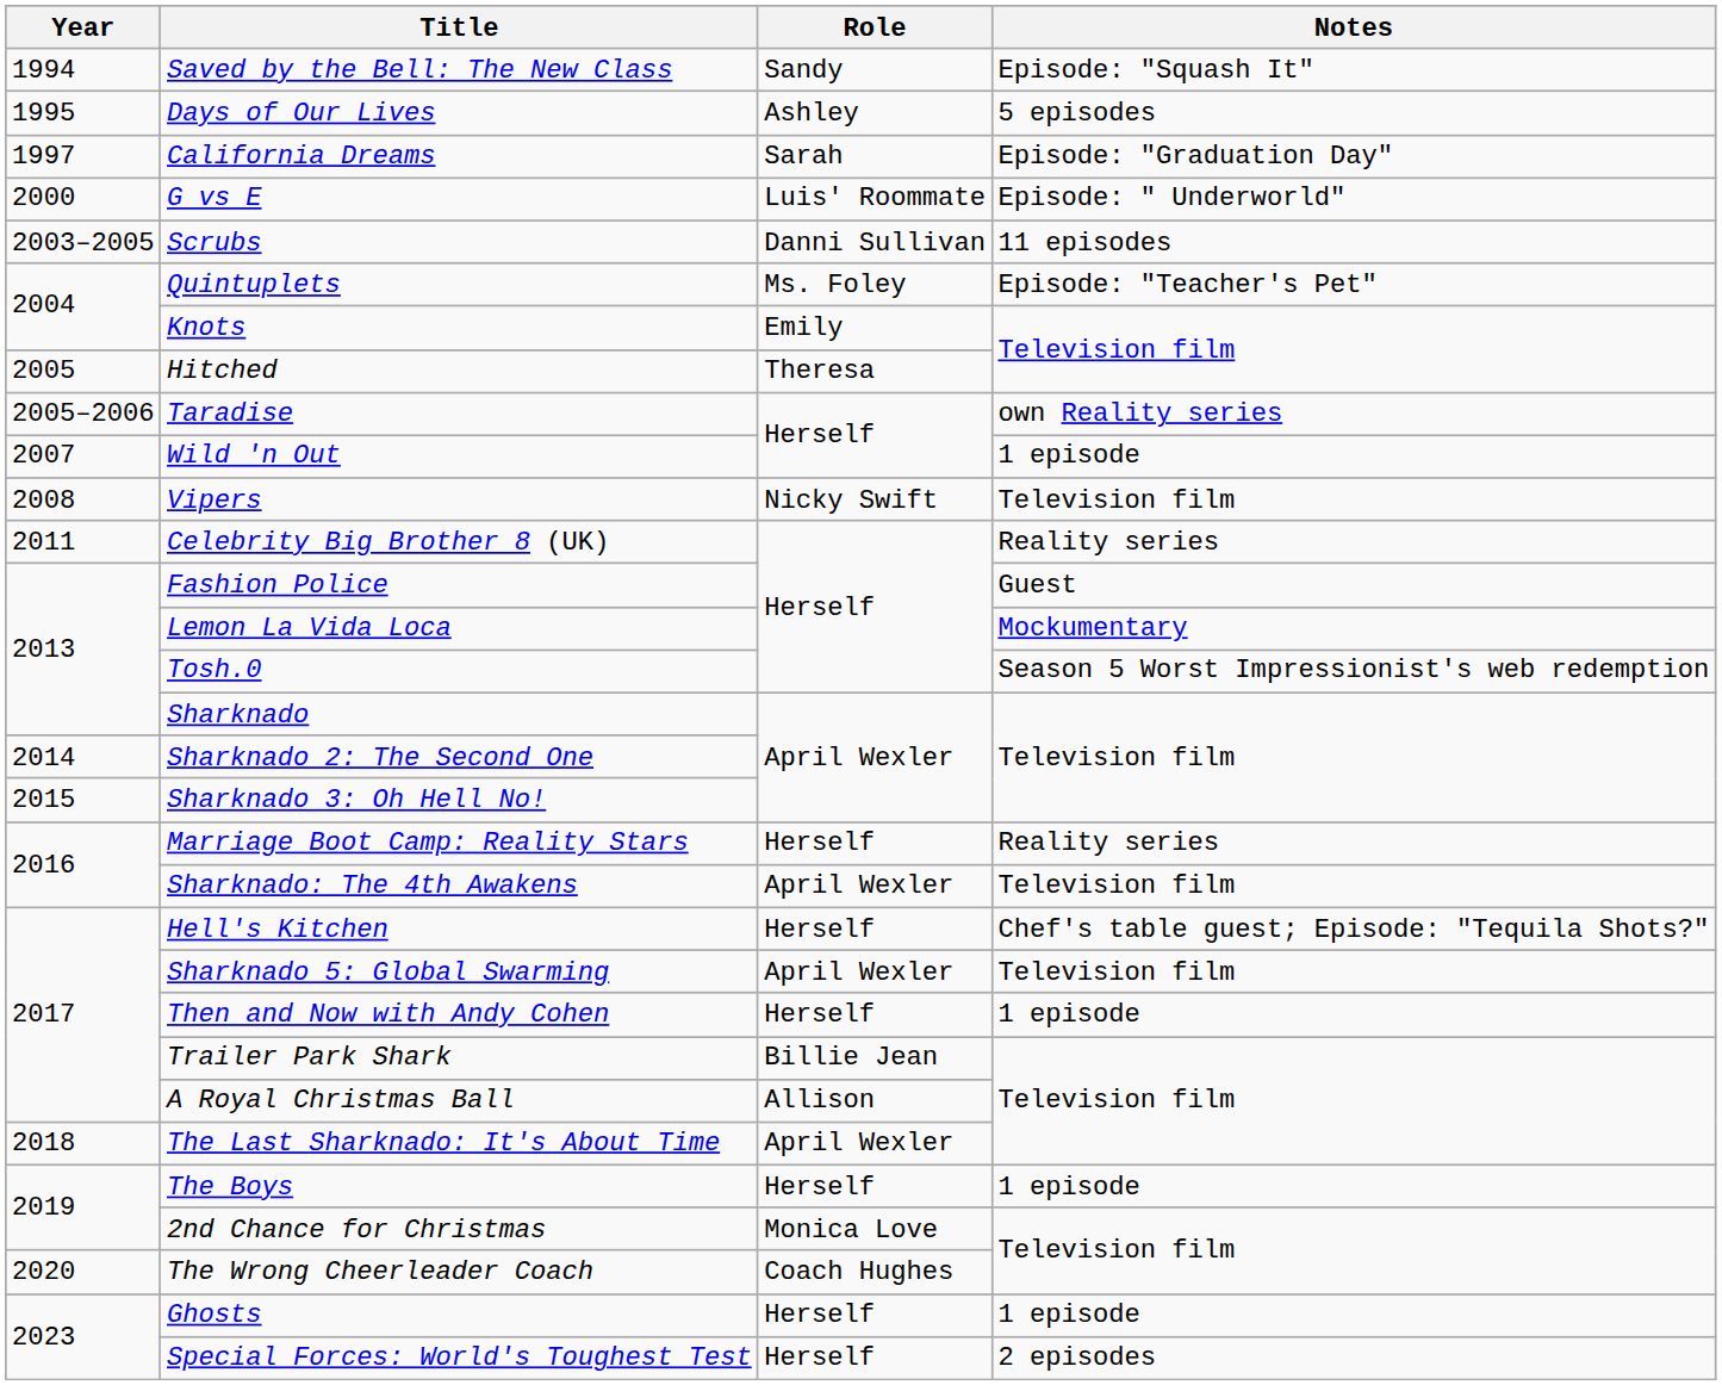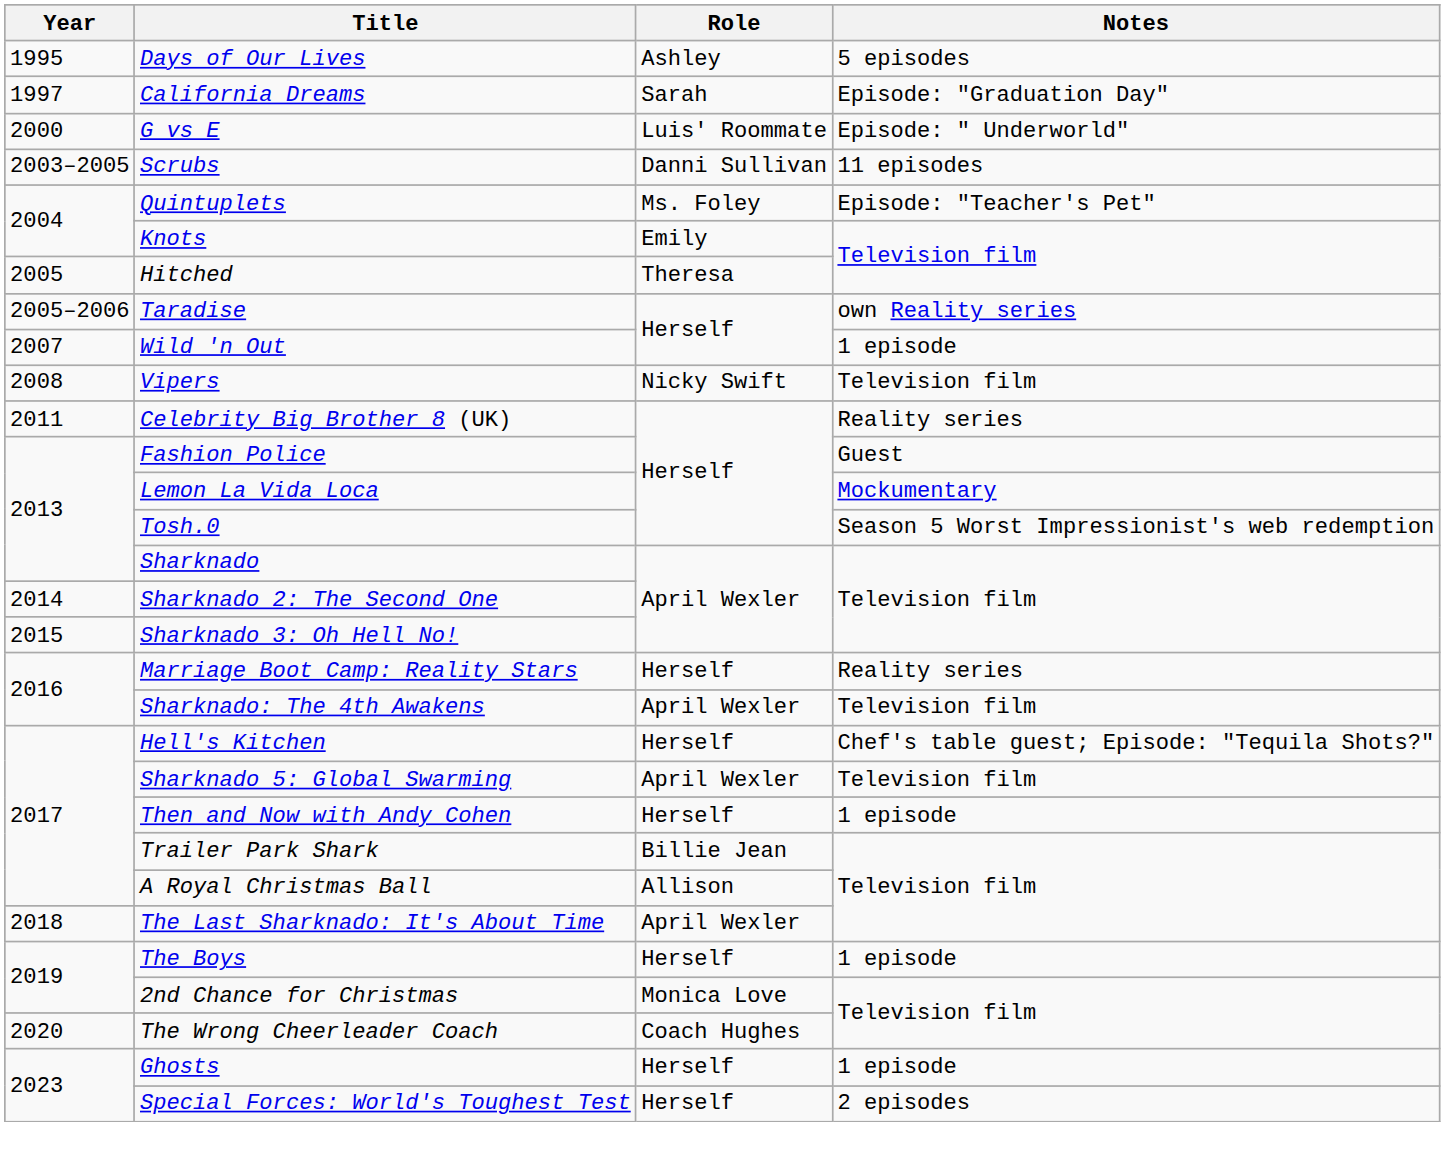- row: 1994 | Saved by the Bell: The New Class | Sandy | Episode: "Squash It"
